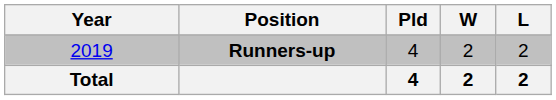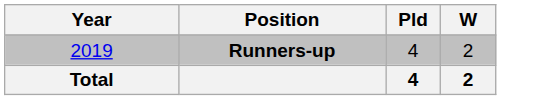- column: L | 2 | 2
